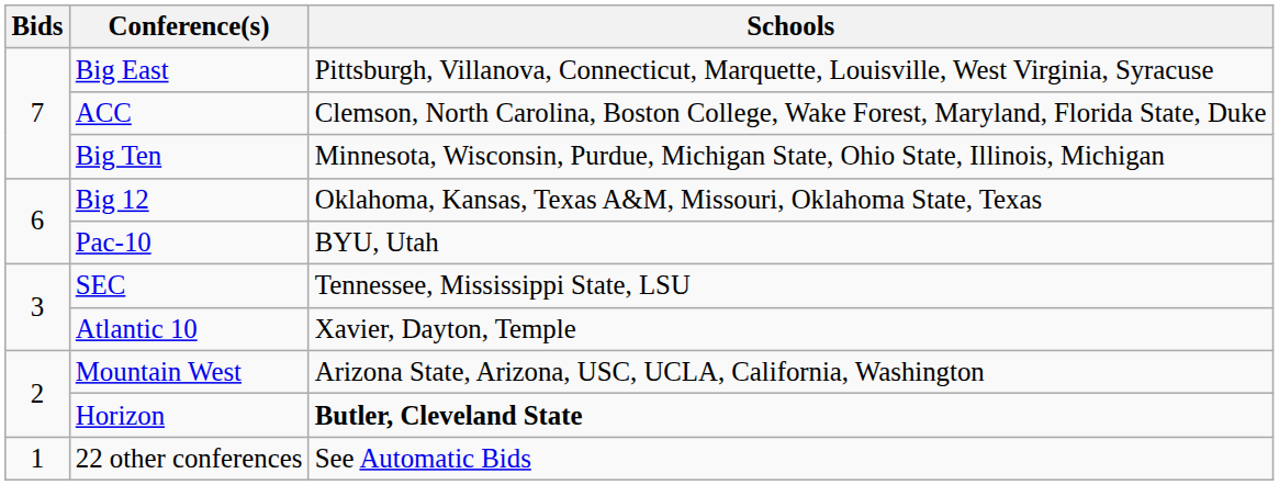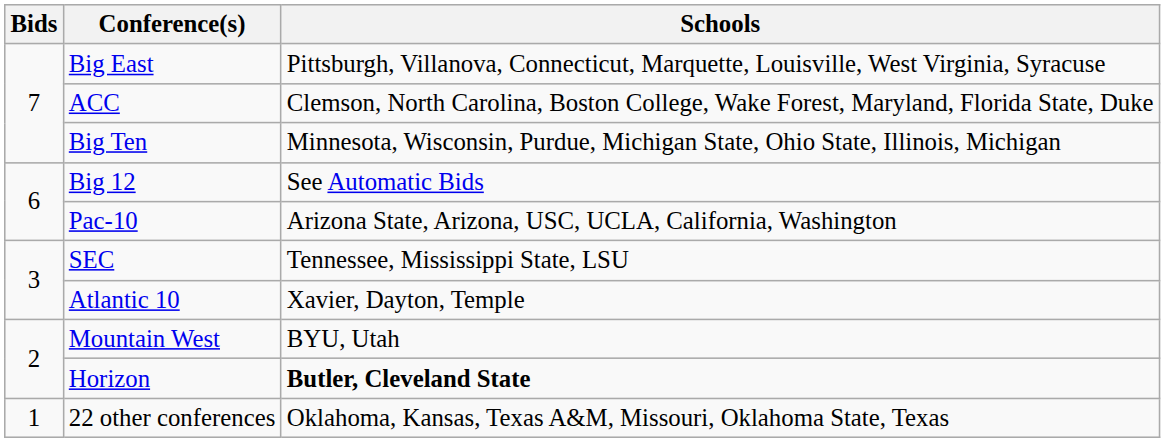Big 12 | Schools: Oklahoma, Kansas, Texas A&M, Missouri, Oklahoma State, Texas -> See Automatic Bids
Pac-10 | Schools: BYU, Utah -> Arizona State, Arizona, USC, UCLA, California, Washington
Mountain West | Schools: Arizona State, Arizona, USC, UCLA, California, Washington -> BYU, Utah
22 other conferences | Schools: See Automatic Bids -> Oklahoma, Kansas, Texas A&M, Missouri, Oklahoma State, Texas
